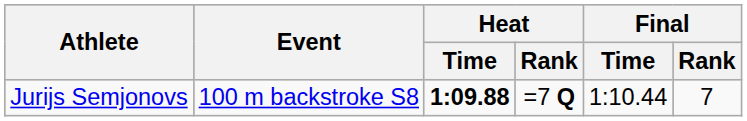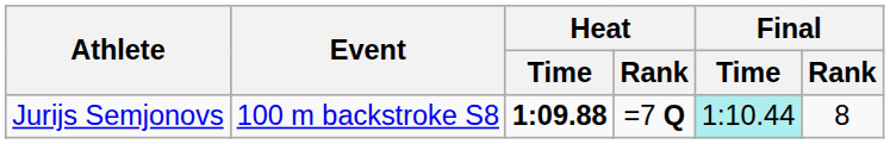Jurijs Semjonovs | Final / Time: no background -> paleturquoise background
Jurijs Semjonovs | Final / Rank: 7 -> 8
